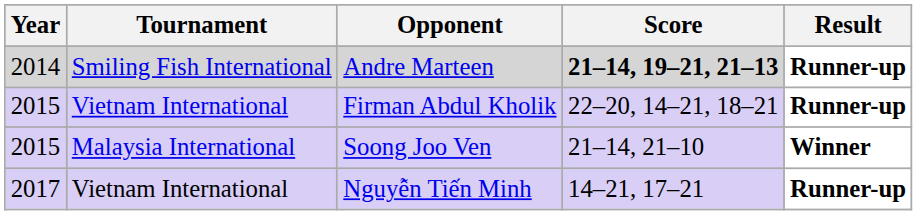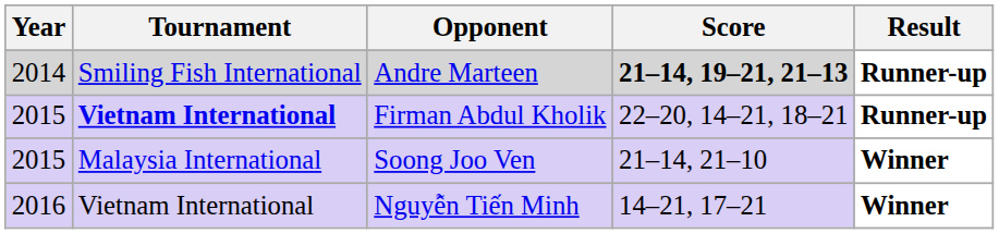Firman Abdul Kholik | Tournament: normal -> bold
Nguyễn Tiến Minh | Year: 2017 -> 2016
Nguyễn Tiến Minh | Result: Runner-up -> Winner
